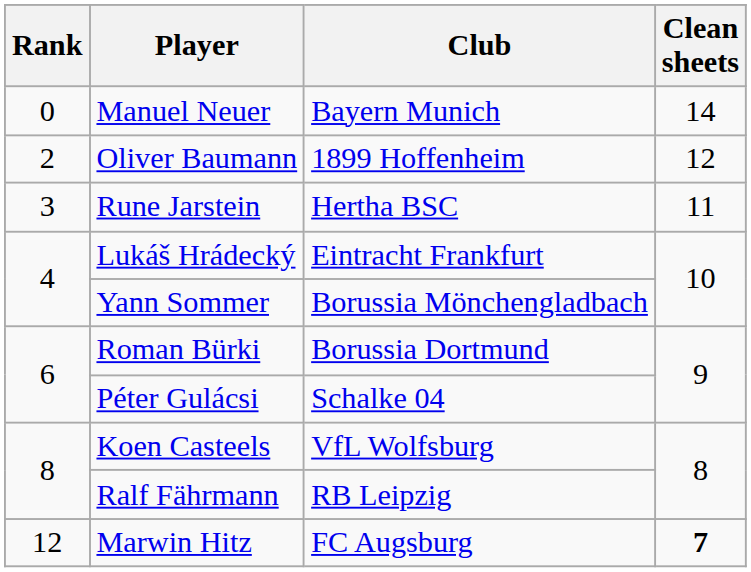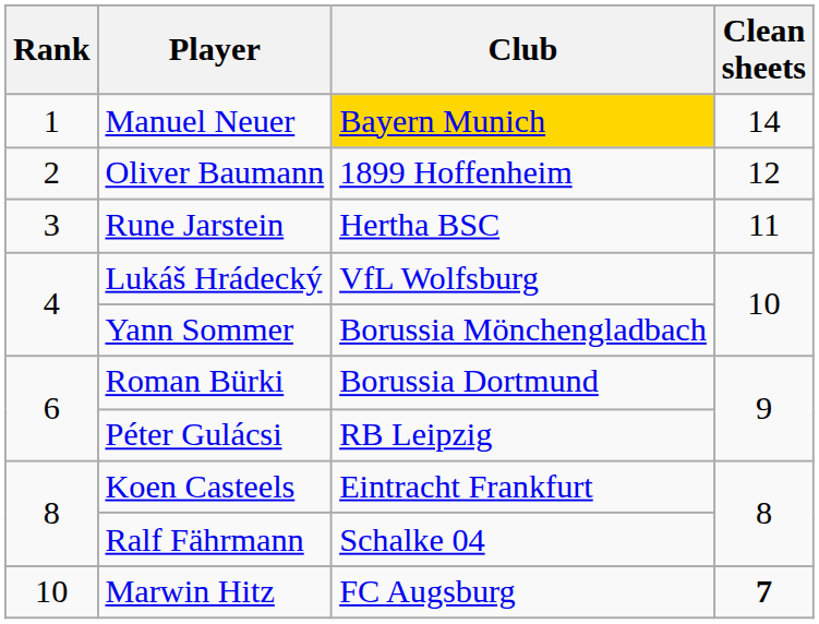Manuel Neuer | Rank: 0 -> 1
Manuel Neuer | Club: no background -> gold background
Lukáš Hrádecký | Club: Eintracht Frankfurt -> VfL Wolfsburg
Péter Gulácsi | Club: Schalke 04 -> RB Leipzig
Koen Casteels | Club: VfL Wolfsburg -> Eintracht Frankfurt
Ralf Fährmann | Club: RB Leipzig -> Schalke 04
Marwin Hitz | Rank: 12 -> 10
